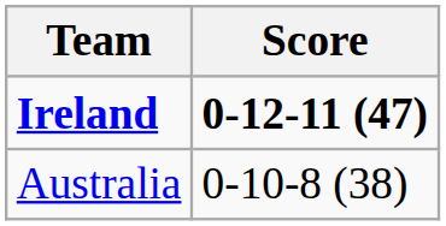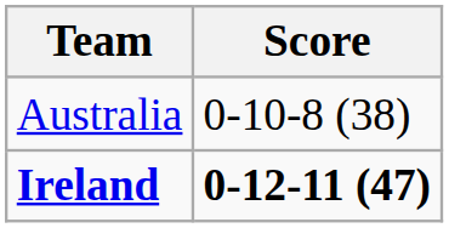rows swapped: Australia <-> Ireland
